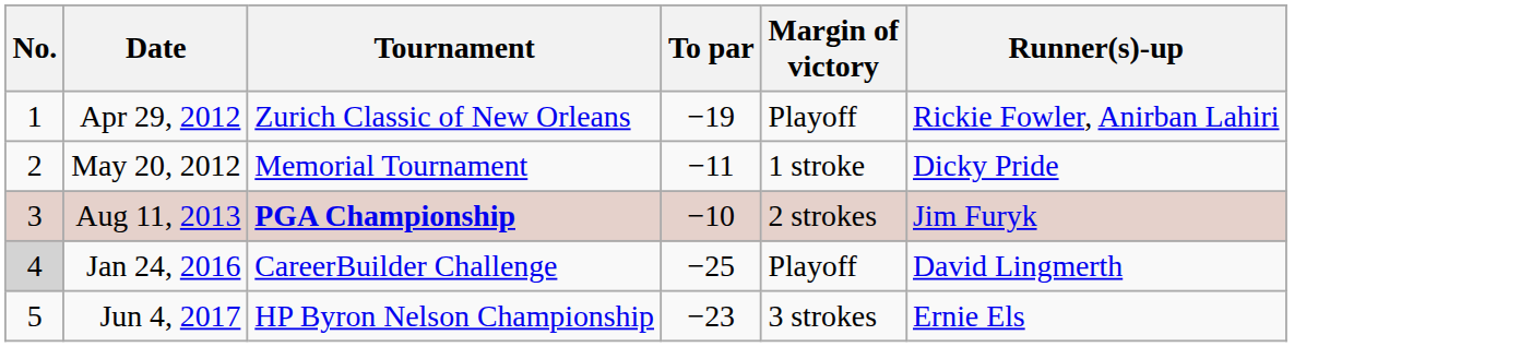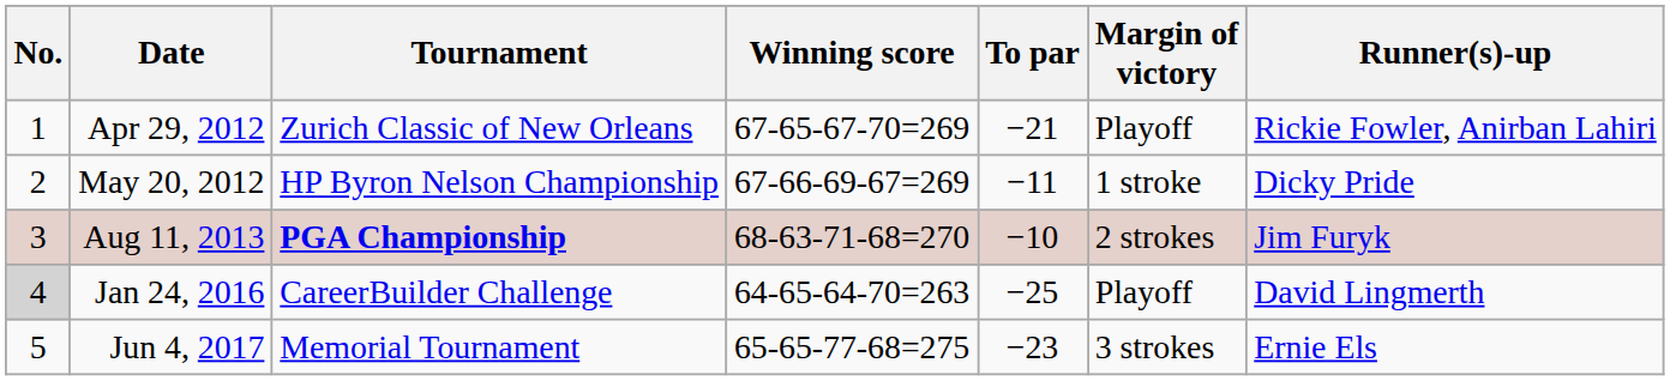+ column: Winning score | 67-65-67-70=269 | 67-66-69-67=269 | 68-63-71-68=270 | 64-65-64-70=263 | 65-65-77-68=275
Apr 29, 2012 | To par: −19 -> −21
May 20, 2012 | Tournament: Memorial Tournament -> HP Byron Nelson Championship
Jun 4, 2017 | Tournament: HP Byron Nelson Championship -> Memorial Tournament
